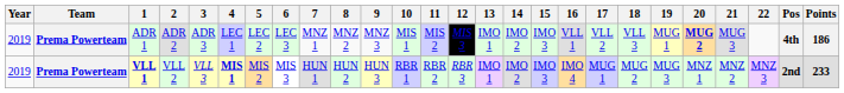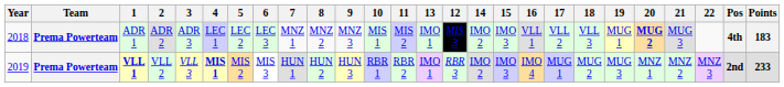columns swapped: 12 <-> 13
ADR 1 | Year: 2019 -> 2018
ADR 1 | Points: 186 -> 183
